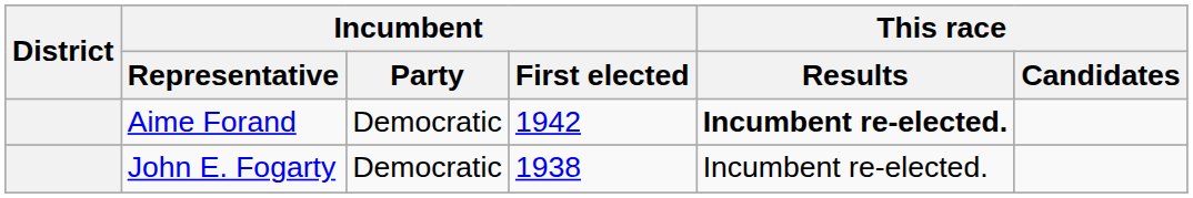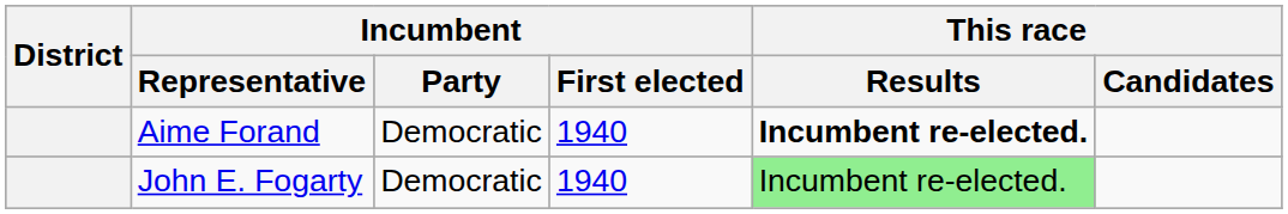Aime Forand | Incumbent / First elected: 1942 -> 1940
John E. Fogarty | Incumbent / First elected: 1938 -> 1940
John E. Fogarty | This race / Results: no background -> lightgreen background
